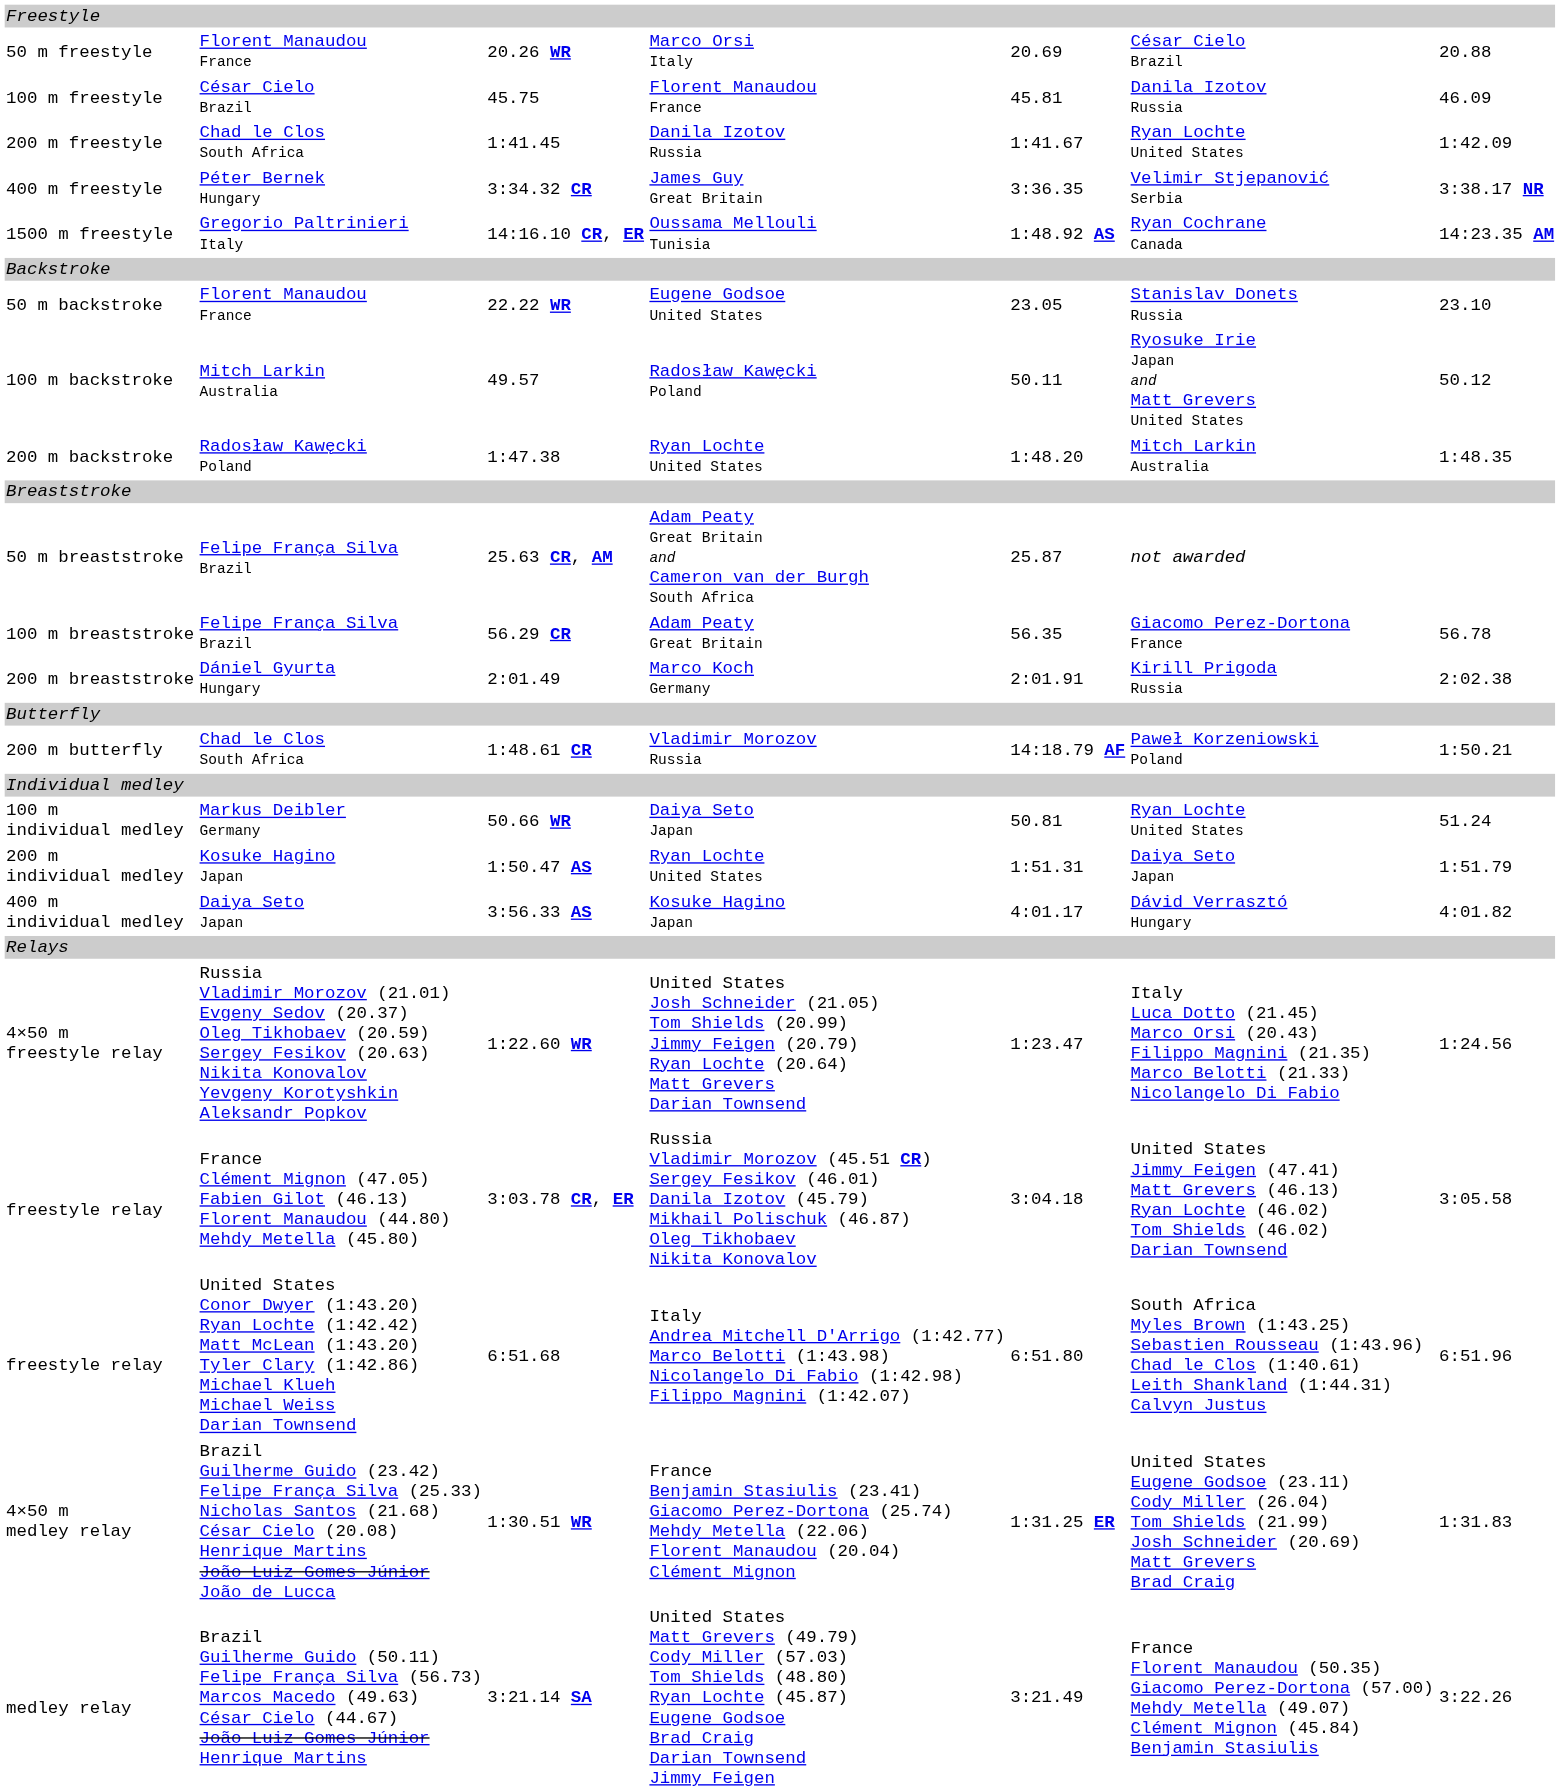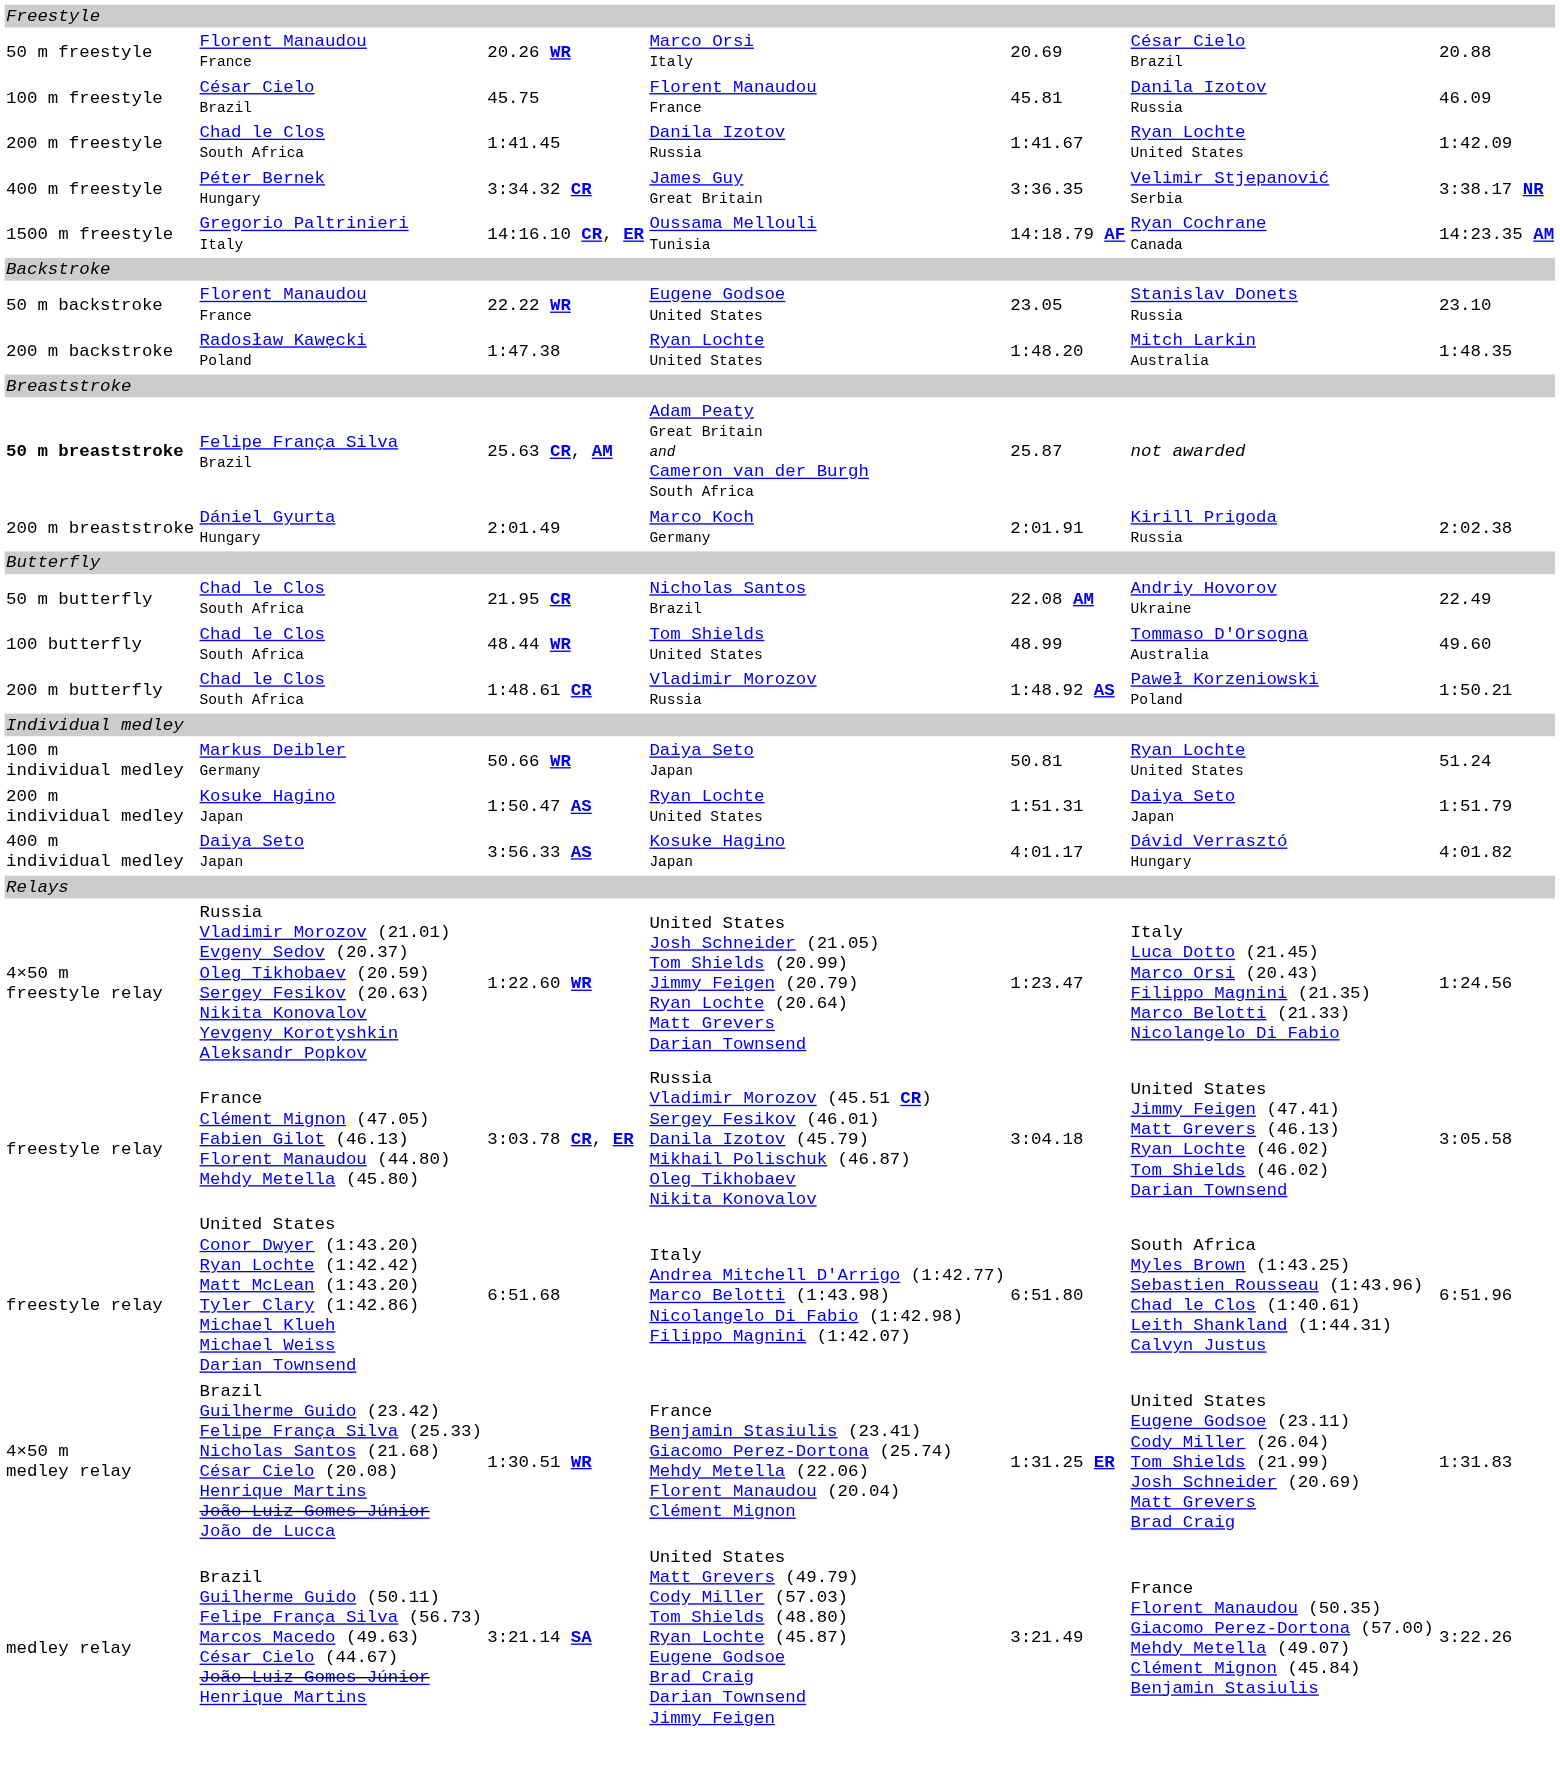14:16.10 CR, ER | column 5: 1:48.92 AS -> 14:18.79 AF
- row: 100 m backstroke | Mitch Larkin Australia | 49.57 | Radosław Kawęcki Poland | 50.11 | Ryosuke Irie Japan and Matt Grevers United States | 50.12
25.63 CR, AM | column 1: normal -> bold
- row: 100 m breaststroke | Felipe França Silva Brazil | 56.29 CR | Adam Peaty Great Britain | 56.35 | Giacomo Perez-Dortona France | 56.78
+ row: 50 m butterfly | Chad le Clos South Africa | 21.95 CR | Nicholas Santos Brazil | 22.08 AM | Andriy Hovorov Ukraine | 22.49
+ row: 100 butterfly | Chad le Clos South Africa | 48.44 WR | Tom Shields United States | 48.99 | Tommaso D'Orsogna Australia | 49.60
1:48.61 CR | column 5: 14:18.79 AF -> 1:48.92 AS
